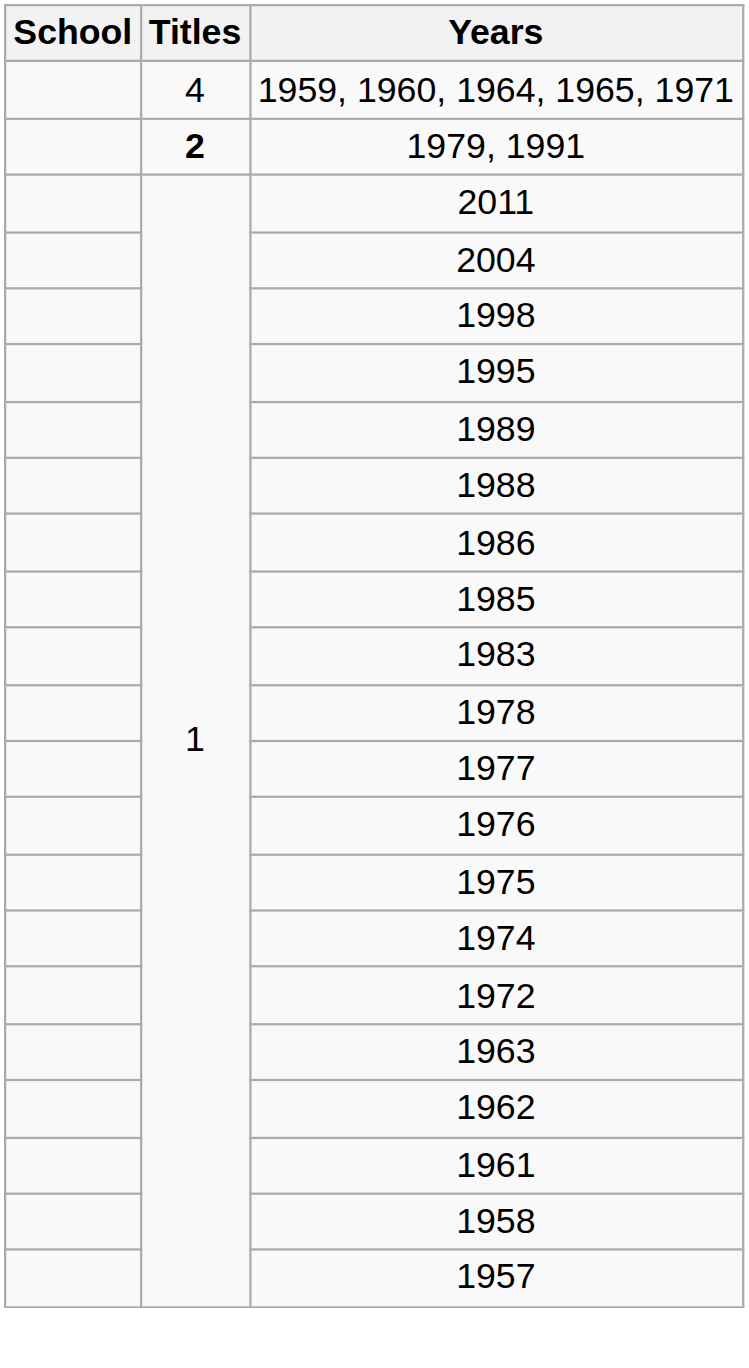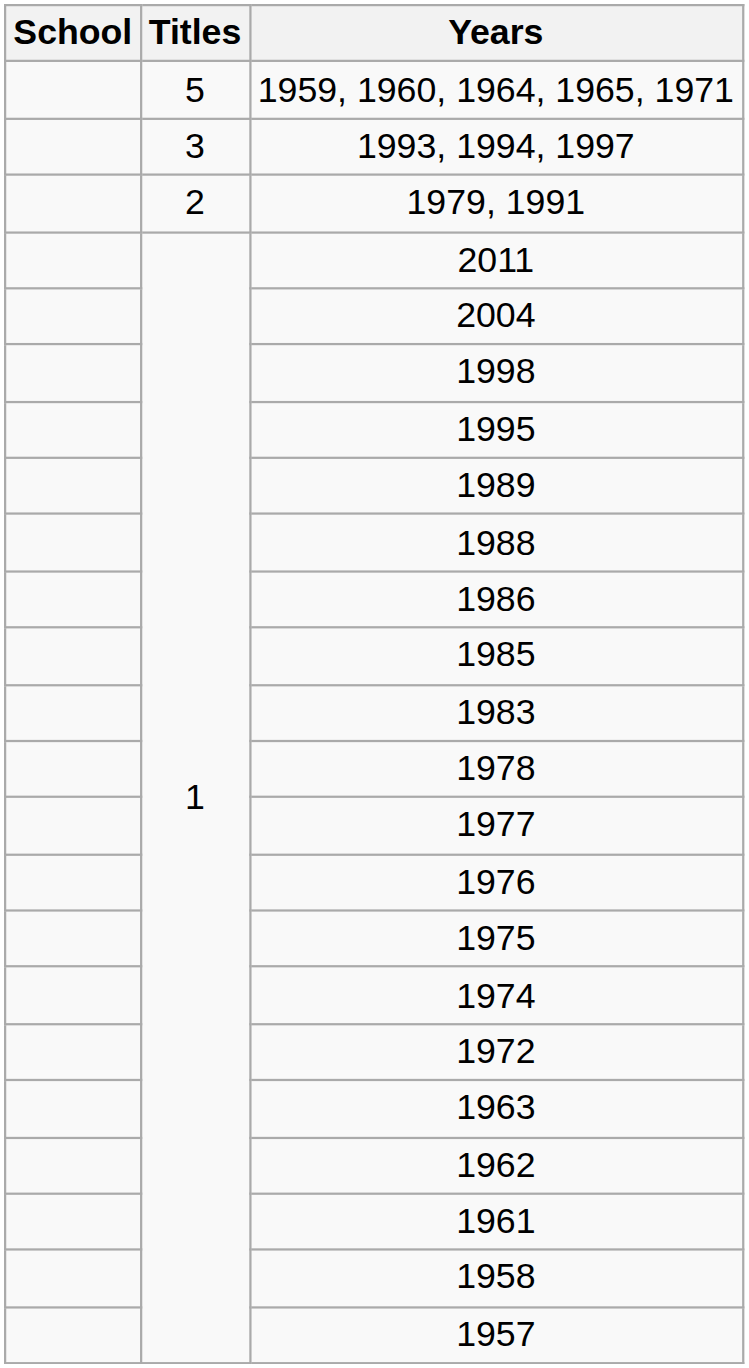1959, 1960, 1964, 1965, 1971 | Titles: 4 -> 5
+ row: 3 | 1993, 1994, 1997
1979, 1991 | Titles: bold -> normal
